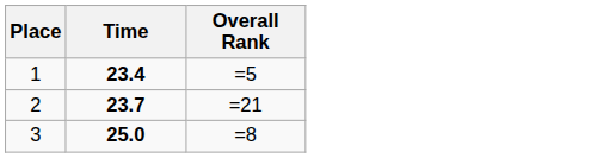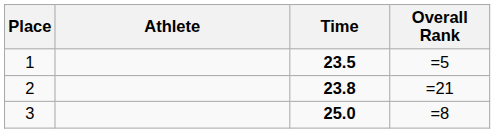+ column: Athlete
1 | Time: 23.4 -> 23.5
2 | Time: 23.7 -> 23.8
